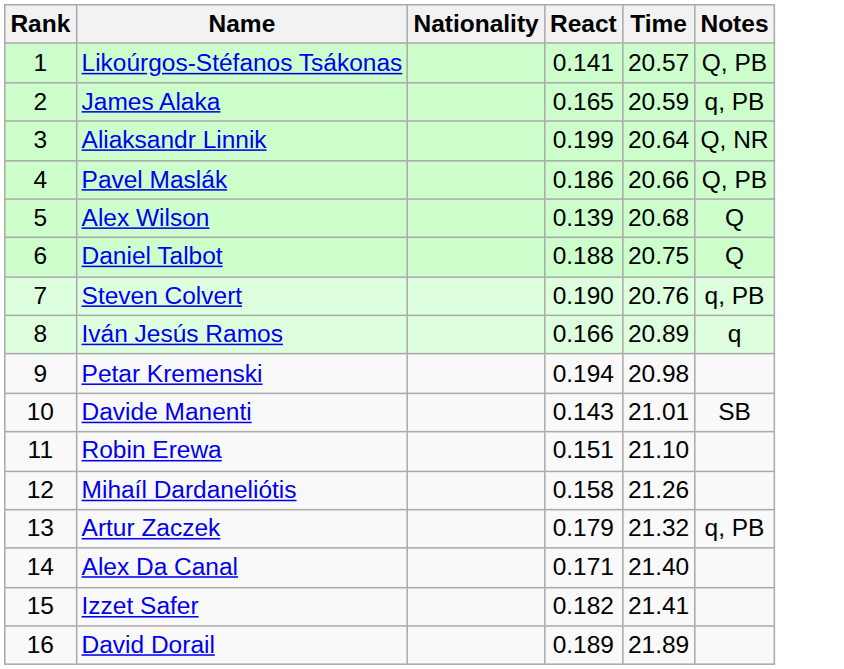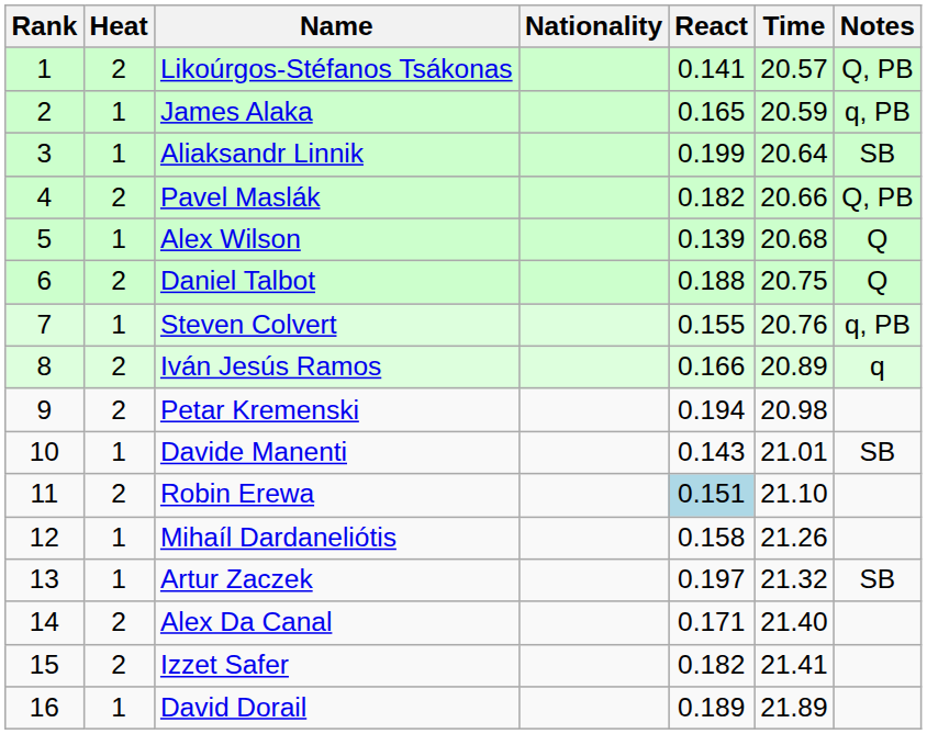+ column: Heat | 2 | 1 | 1 | 2 | 1 | 2 | 1 | 2 | 2 | 1 | 2 | 1 | 1 | 2 | 2 | 1
Aliaksandr Linnik | Notes: Q, NR -> SB
Pavel Maslák | React: 0.186 -> 0.182
Steven Colvert | React: 0.190 -> 0.155
Robin Erewa | React: no background -> lightblue background
Artur Zaczek | React: 0.179 -> 0.197
Artur Zaczek | Notes: q, PB -> SB
